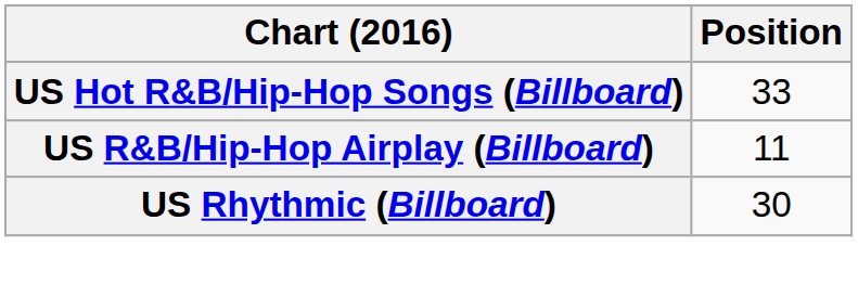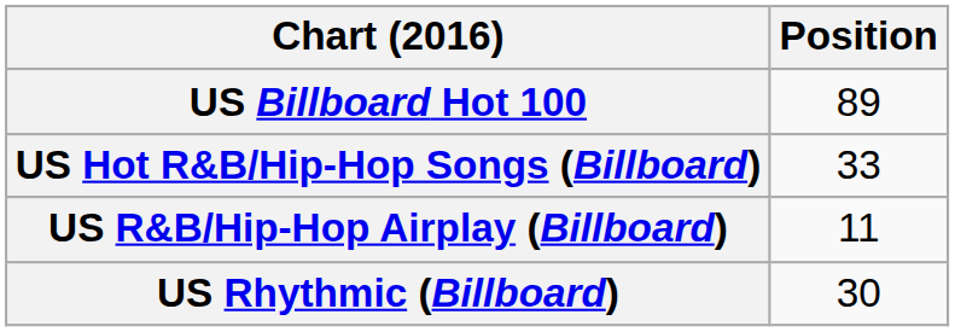+ row: US Billboard Hot 100 | 89
